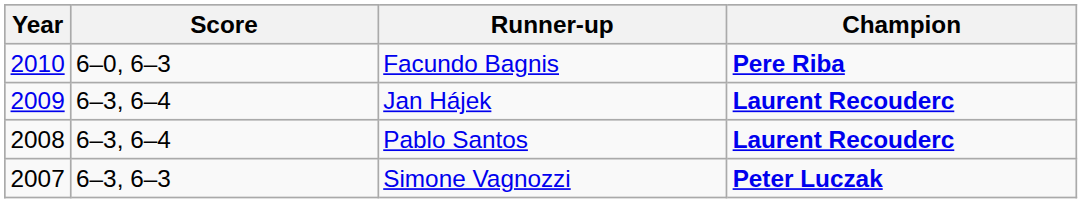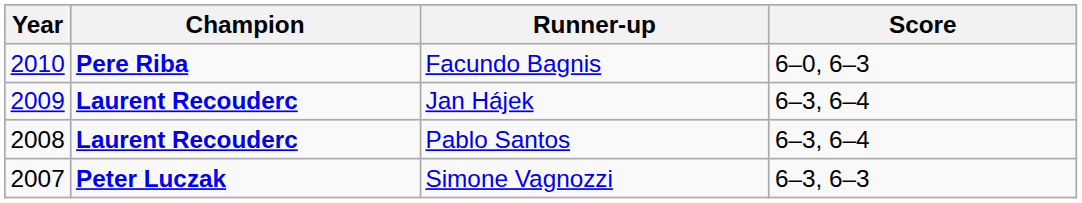columns swapped: Champion <-> Score
